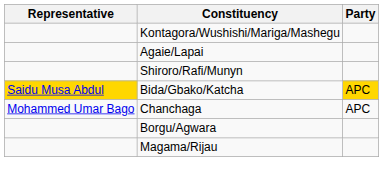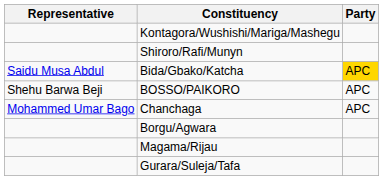- row: Agaie/Lapai
Bida/Gbako/Katcha | Representative: gold background -> no background
+ row: Shehu Barwa Beji | BOSSO/PAIKORO | APC
+ row: Gurara/Suleja/Tafa
